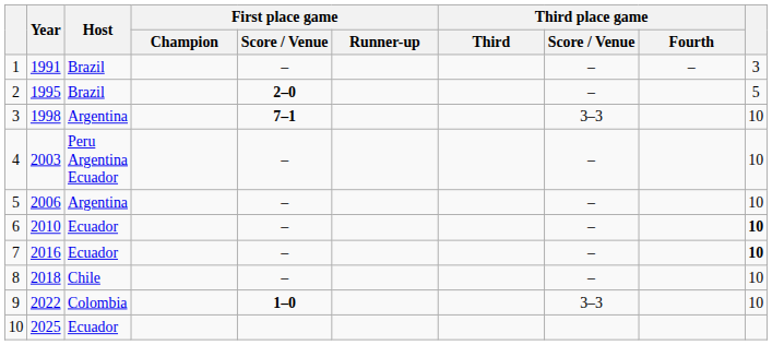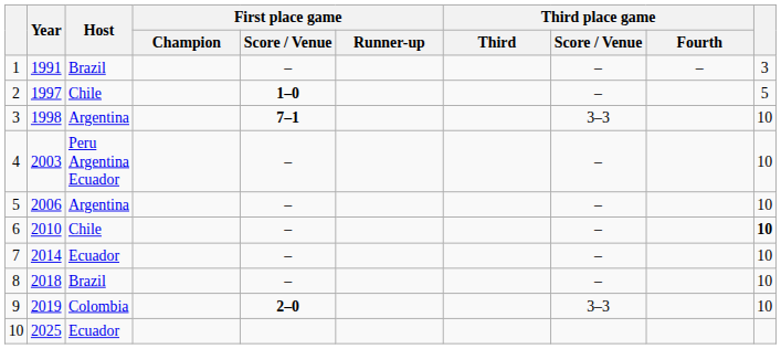2 | Year: 1995 -> 1997
2 | Host: Brazil -> Chile
2 | First place game / Score / Venue: 2–0 -> 1–0
6 | Host: Ecuador -> Chile
7 | Year: 2016 -> 2014
7 | column 10: bold -> normal
8 | Host: Chile -> Brazil
9 | Year: 2022 -> 2019
9 | First place game / Score / Venue: 1–0 -> 2–0
